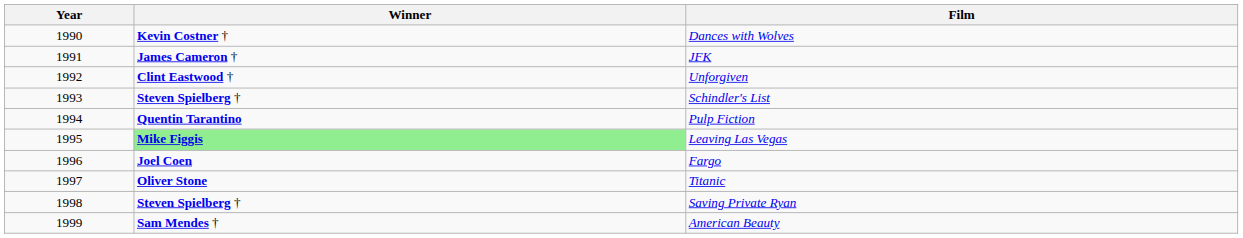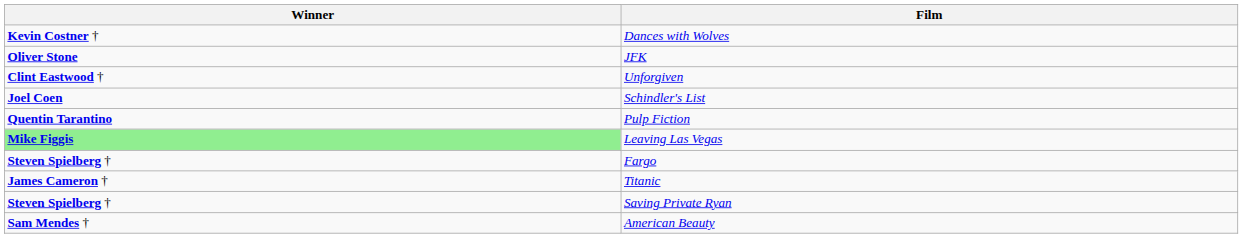- column: Year | 1990 | 1991 | 1992 | 1993 | 1994 | 1995 | 1996 | 1997 | 1998 | 1999
JFK | Winner: James Cameron † -> Oliver Stone
Schindler's List | Winner: Steven Spielberg † -> Joel Coen
Fargo | Winner: Joel Coen -> Steven Spielberg †
Titanic | Winner: Oliver Stone -> James Cameron †
